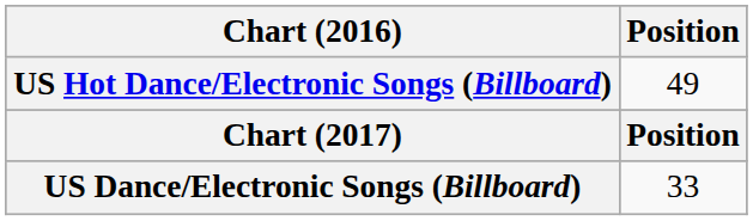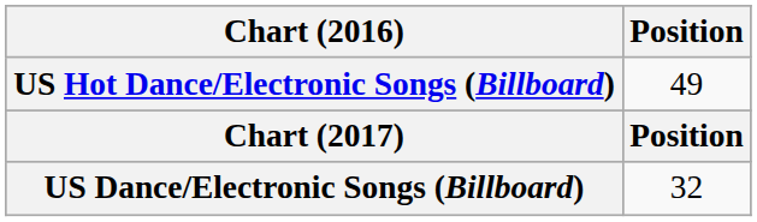US Dance/Electronic Songs (Billboard) | Position: 33 -> 32
